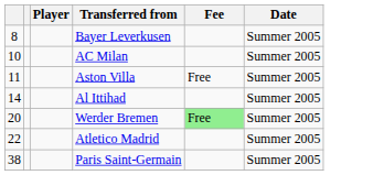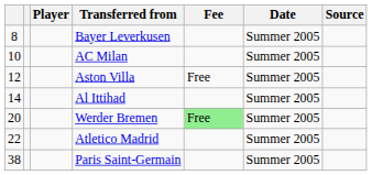+ column: Source
Aston Villa | column 1: 11 -> 12
